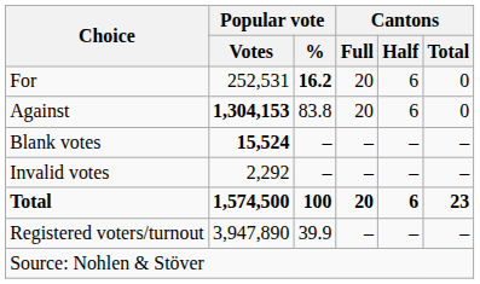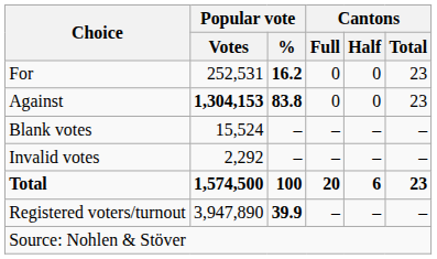For | Cantons / Full: 20 -> 0
For | Cantons / Half: 6 -> 0
For | Cantons / Total: 0 -> 23
Against | Popular vote / %: normal -> bold
Against | Cantons / Full: 20 -> 0
Against | Cantons / Half: 6 -> 0
Against | Cantons / Total: 0 -> 23
Blank votes | Popular vote / Votes: bold -> normal
Registered voters/turnout | Popular vote / %: normal -> bold
